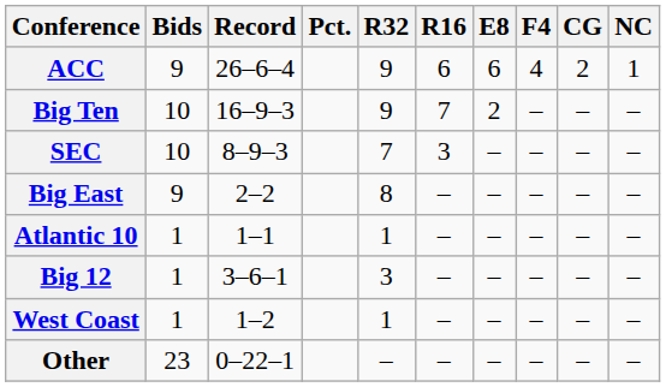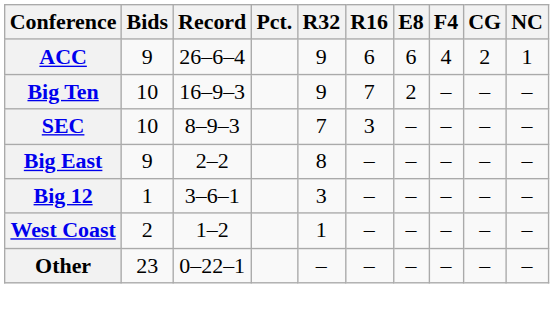- row: Atlantic 10 | 1 | 1–1 | 1 | – | – | – | – | –
West Coast | Bids: 1 -> 2
